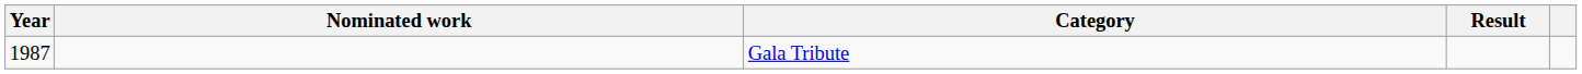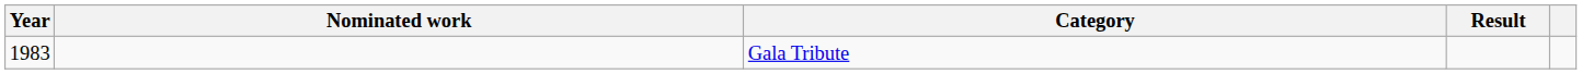Gala Tribute | Year: 1987 -> 1983
